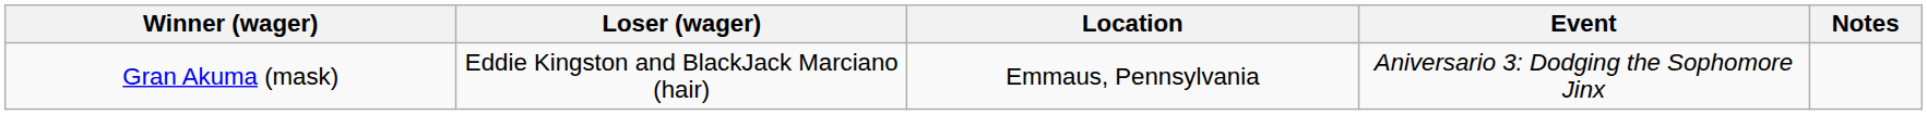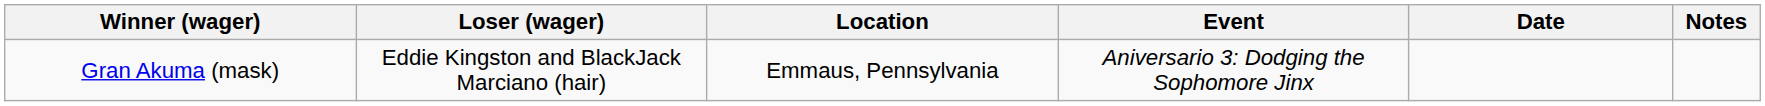+ column: Date
